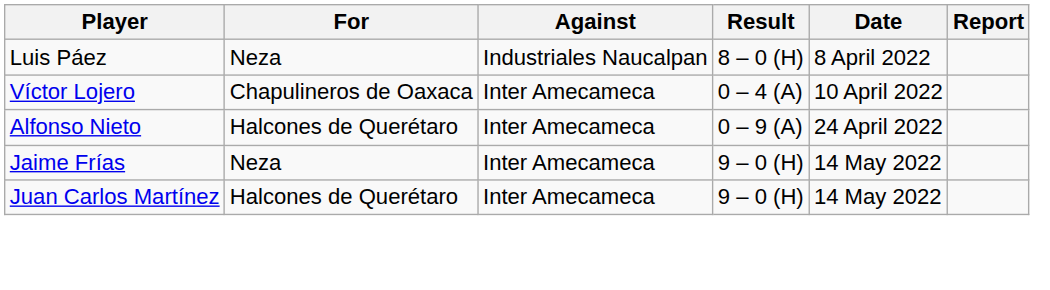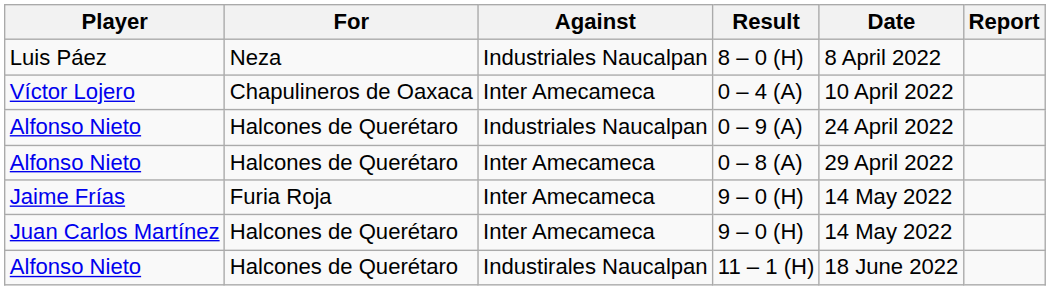0 – 9 (A) | Against: Inter Amecameca -> Industriales Naucalpan
+ row: Alfonso Nieto | Halcones de Querétaro | Inter Amecameca | 0 – 8 (A) | 29 April 2022
Jaime Frías / 9 – 0 (H) | For: Neza -> Furia Roja
+ row: Alfonso Nieto | Halcones de Querétaro | Industirales Naucalpan | 11 – 1 (H) | 18 June 2022
